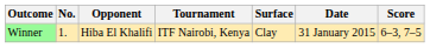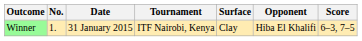columns swapped: Date <-> Opponent
